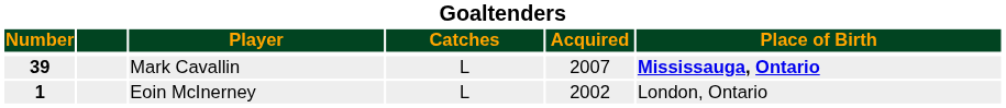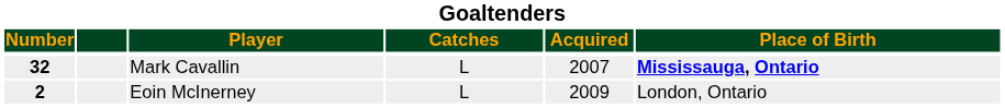Mark Cavallin | Number: 39 -> 32
Eoin McInerney | Number: 1 -> 2
Eoin McInerney | Acquired: 2002 -> 2009
